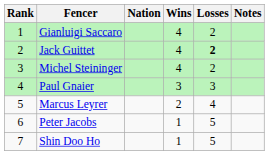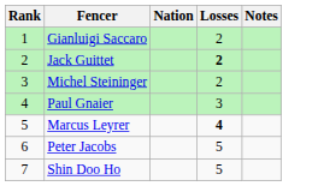- column: Wins | 4 | 4 | 4 | 3 | 2 | 1 | 1
Marcus Leyrer | Losses: normal -> bold
